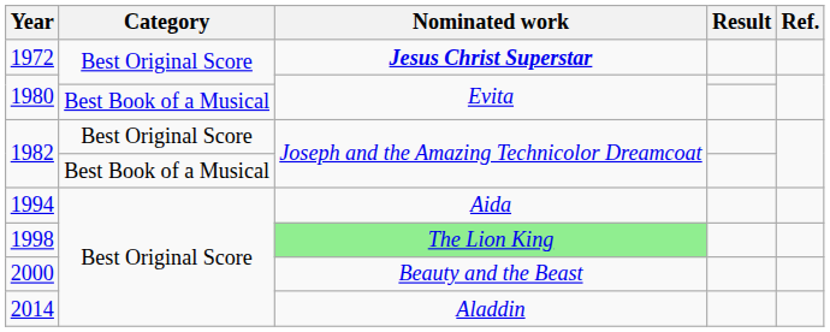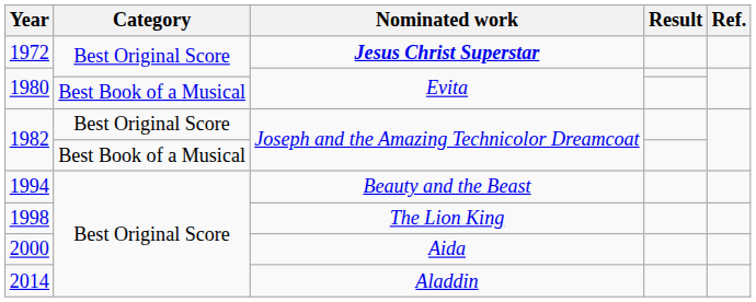1994 | Nominated work: Aida -> Beauty and the Beast
1998 | Nominated work: lightgreen background -> no background
2000 | Nominated work: Beauty and the Beast -> Aida
